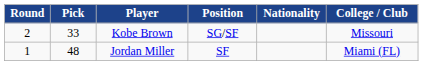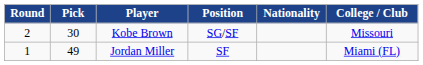Kobe Brown | Pick: 33 -> 30
Jordan Miller | Pick: 48 -> 49
